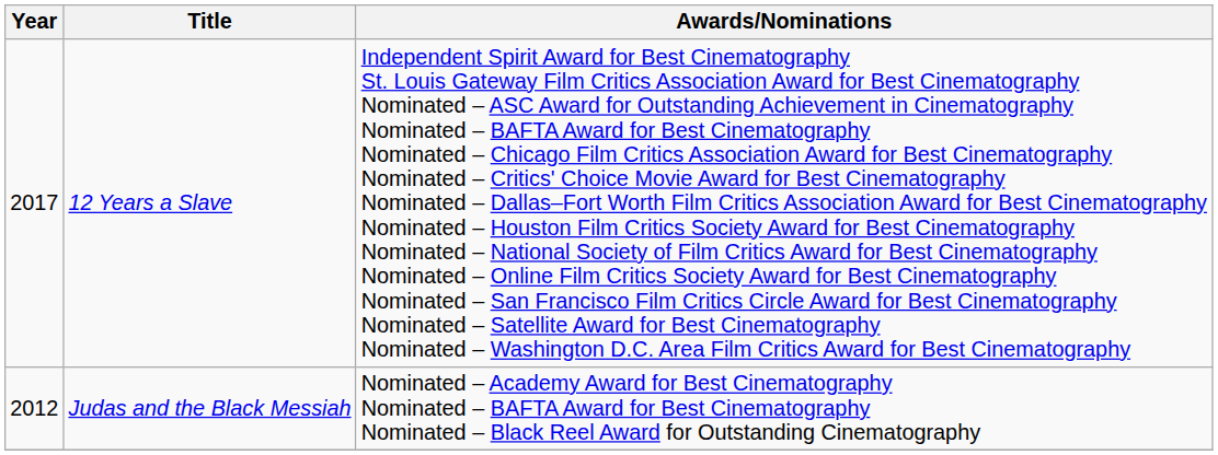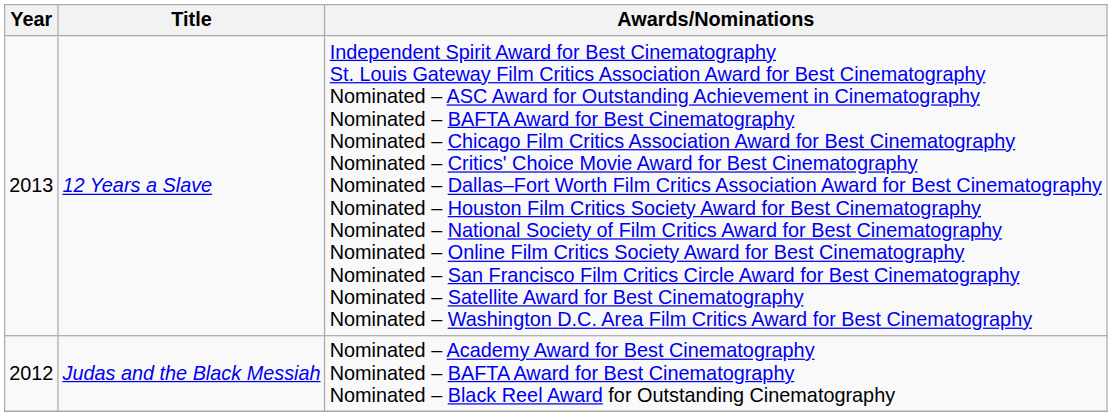12 Years a Slave | Year: 2017 -> 2013
